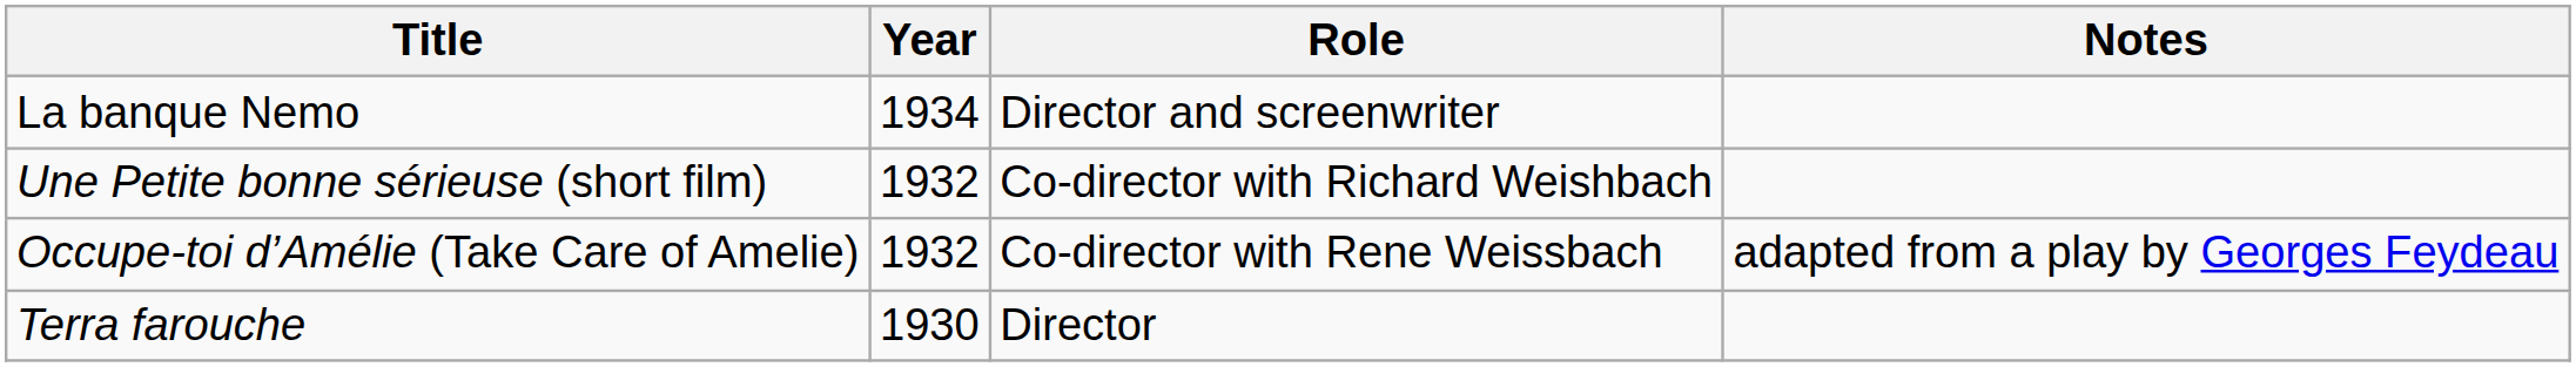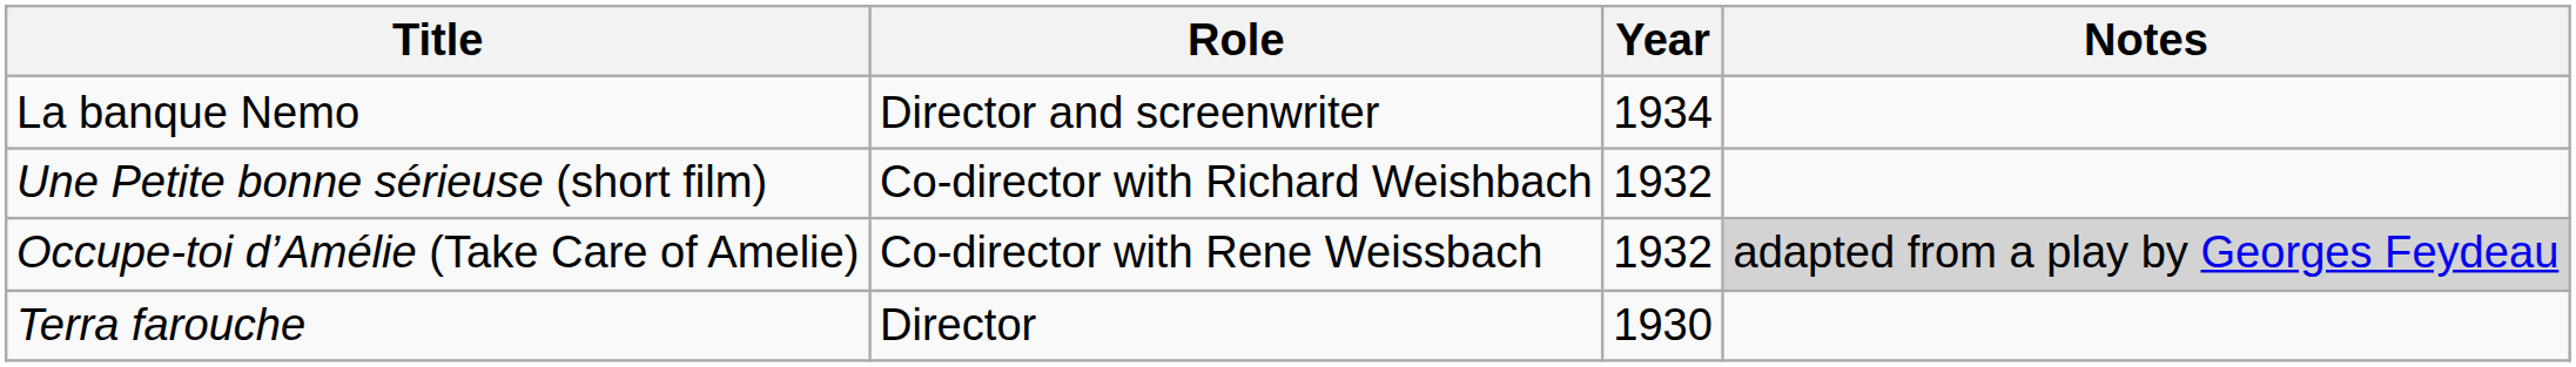columns swapped: Year <-> Role
Occupe-toi d’Amélie (Take Care of Amelie) | Notes: no background -> lightgrey background
